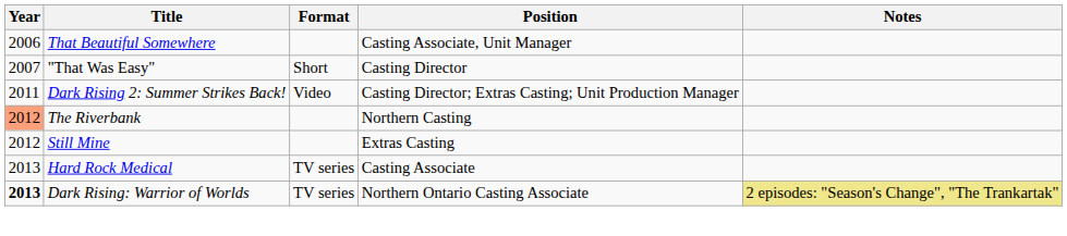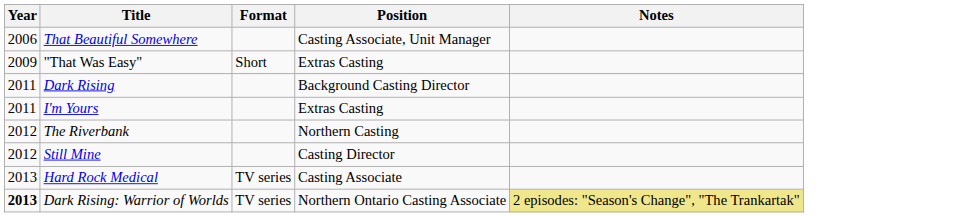"That Was Easy" | Year: 2007 -> 2009
"That Was Easy" | Position: Casting Director -> Extras Casting
+ row: 2011 | Dark Rising | Background Casting Director
- row: 2011 | Dark Rising 2: Summer Strikes Back! | Video | Casting Director; Extras Casting; Unit Production Manager
+ row: 2011 | I'm Yours | Extras Casting
The Riverbank | Year: lightsalmon background -> no background
Still Mine | Position: Extras Casting -> Casting Director
